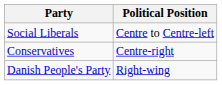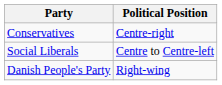rows swapped: Social Liberals <-> Conservatives
